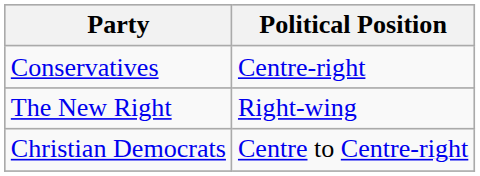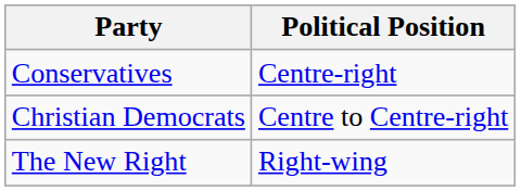rows swapped: The New Right <-> Christian Democrats
